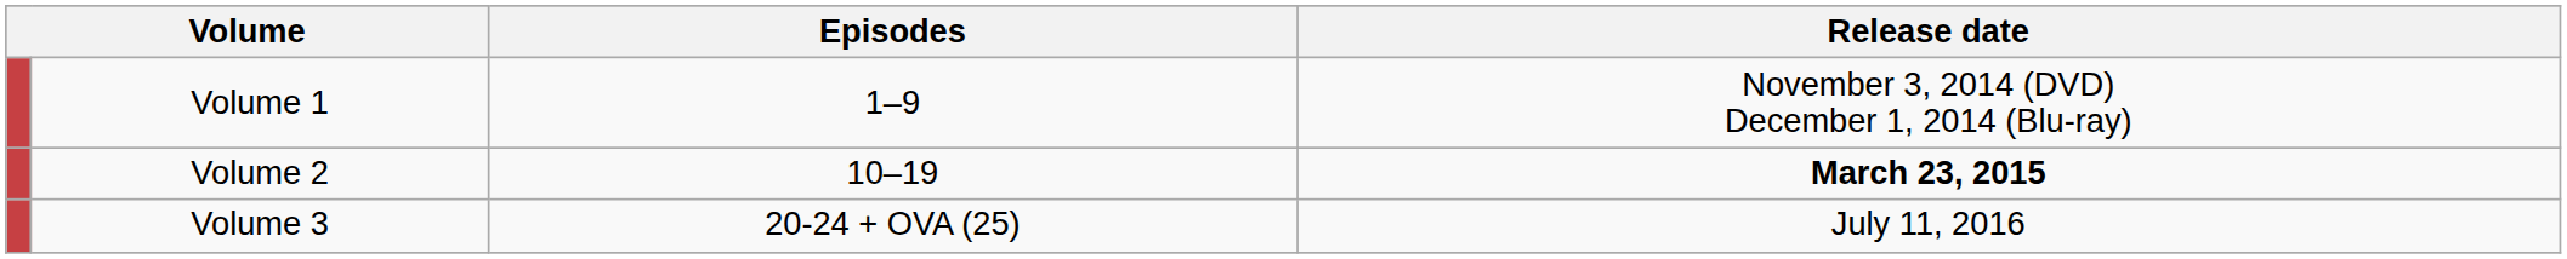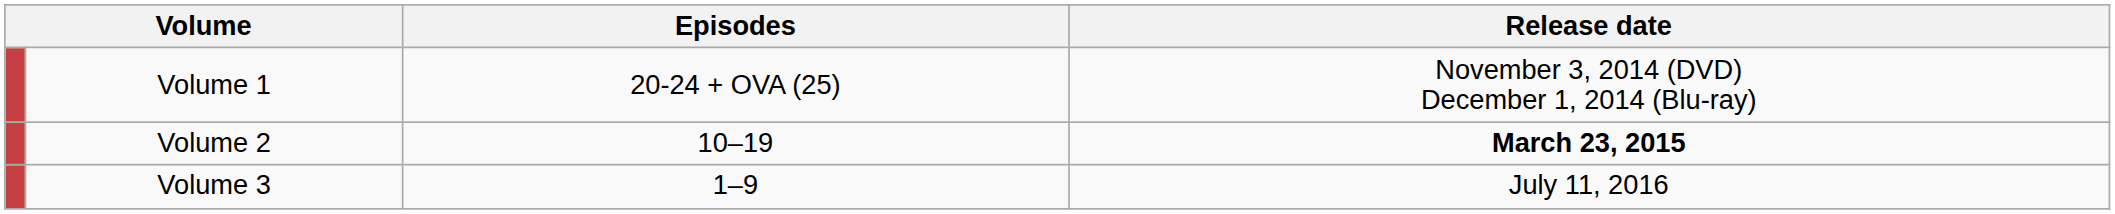Volume 1 | Episodes: 1–9 -> 20-24 + OVA (25)
Volume 3 | Episodes: 20-24 + OVA (25) -> 1–9
